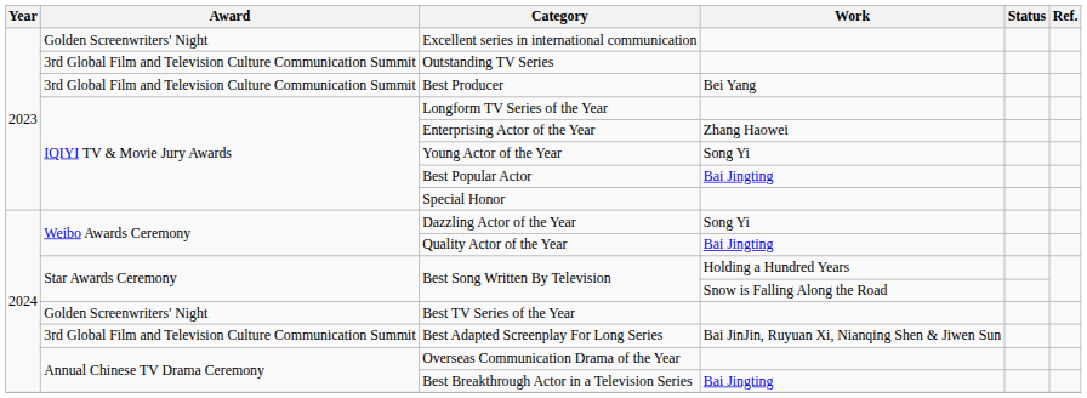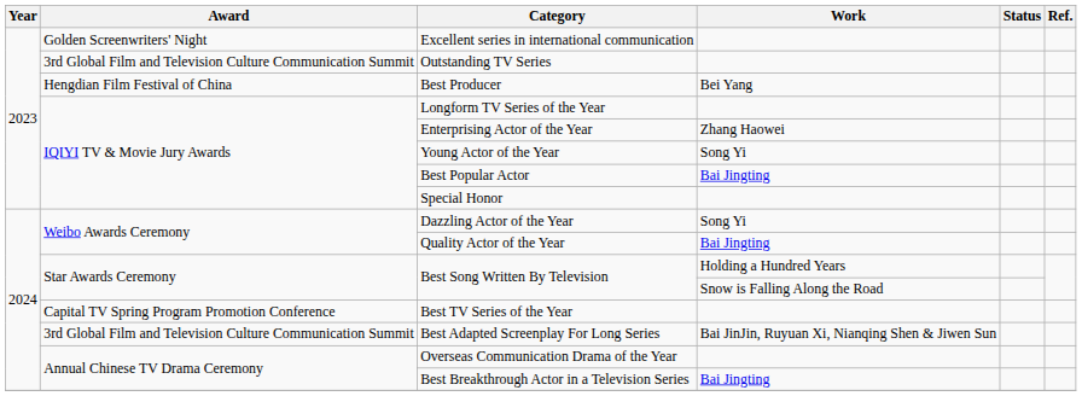Best Producer | Award: 3rd Global Film and Television Culture Communication Summit -> Hengdian Film Festival of China
Best TV Series of the Year | Award: Golden Screenwriters' Night -> Capital TV Spring Program Promotion Conference
